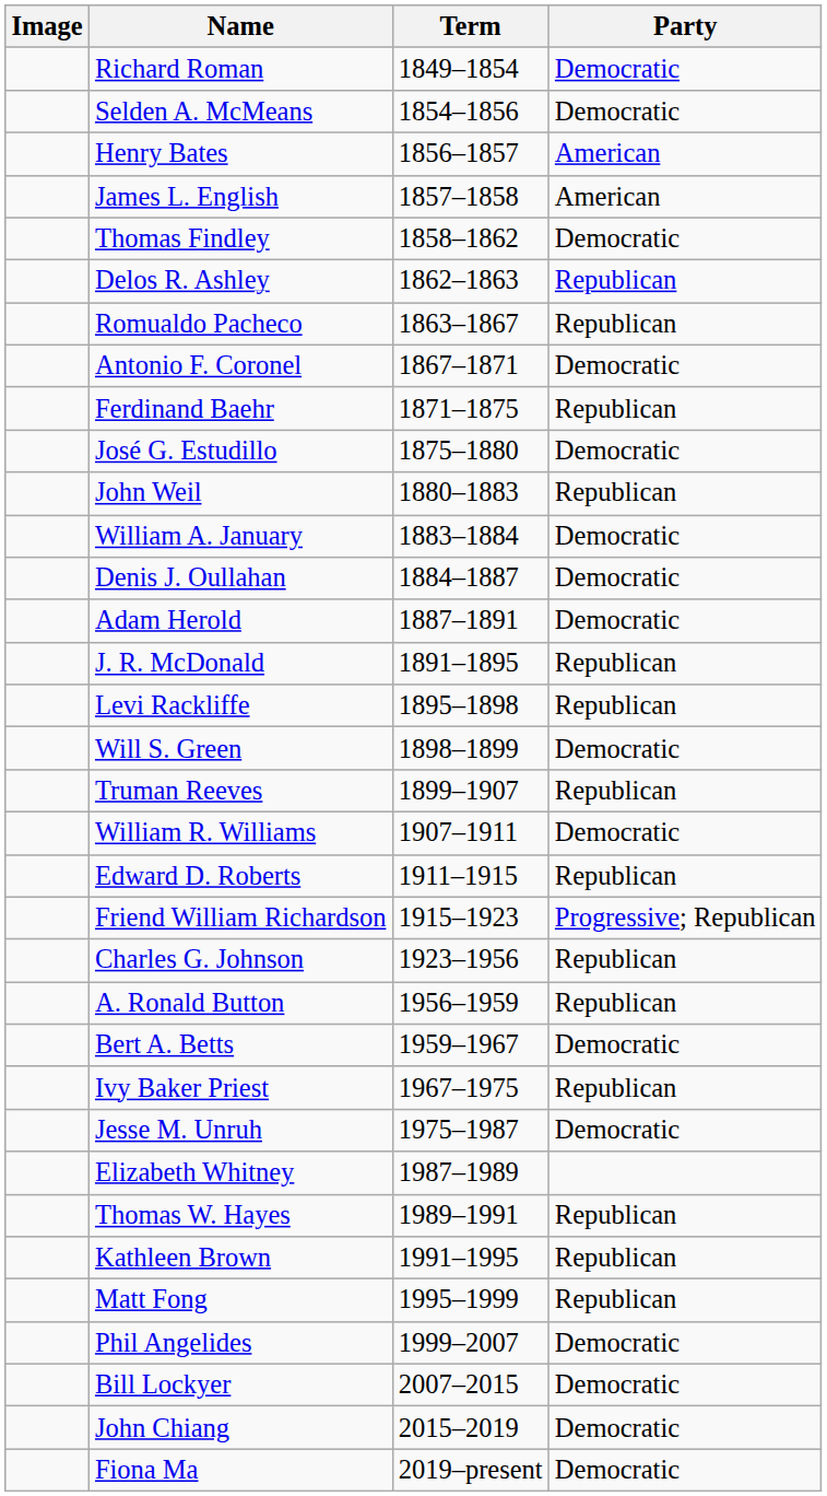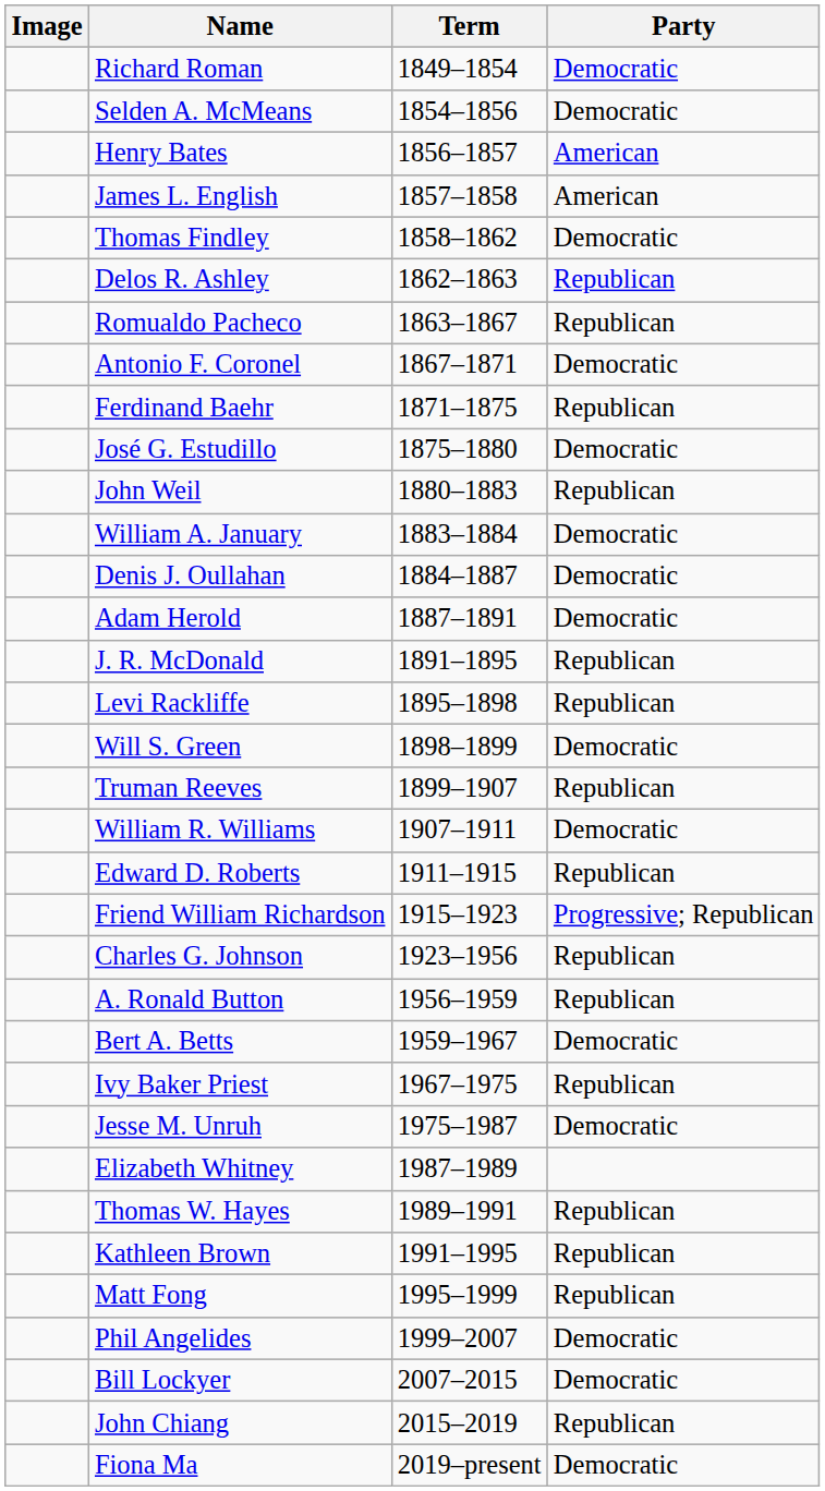John Chiang | Party: Democratic -> Republican
